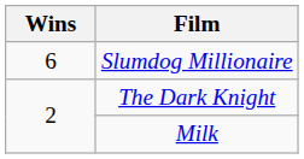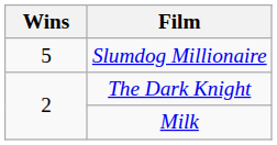Slumdog Millionaire | Wins: 6 -> 5
